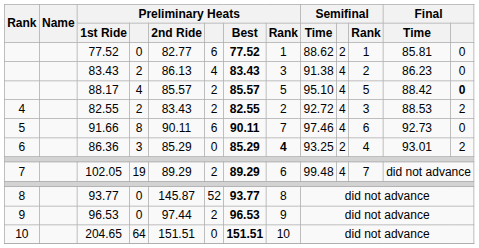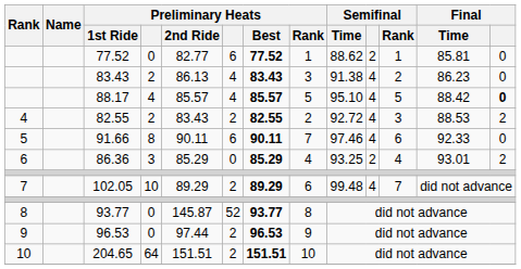88.17 | column 6: 2 -> 4
91.66 | Final / Time: 92.73 -> 92.33
86.36 | Preliminary Heats / Rank: bold -> normal
102.05 | column 4: 19 -> 10
204.65 | column 6: 0 -> 2
